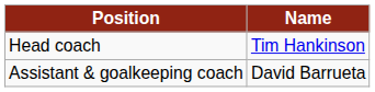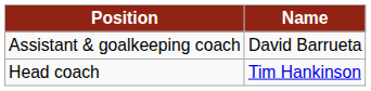rows swapped: Head coach <-> Assistant & goalkeeping coach
